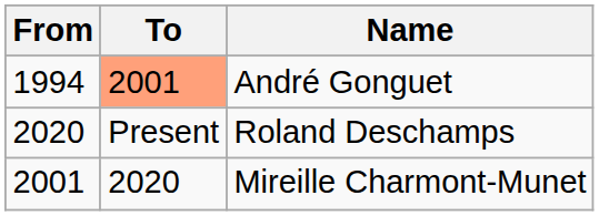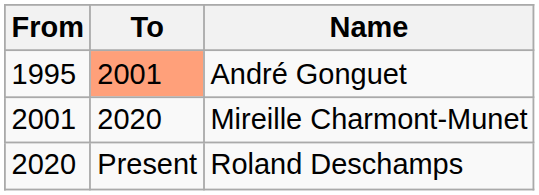André Gonguet | From: 1994 -> 1995
rows swapped: Mireille Charmont-Munet <-> Roland Deschamps
